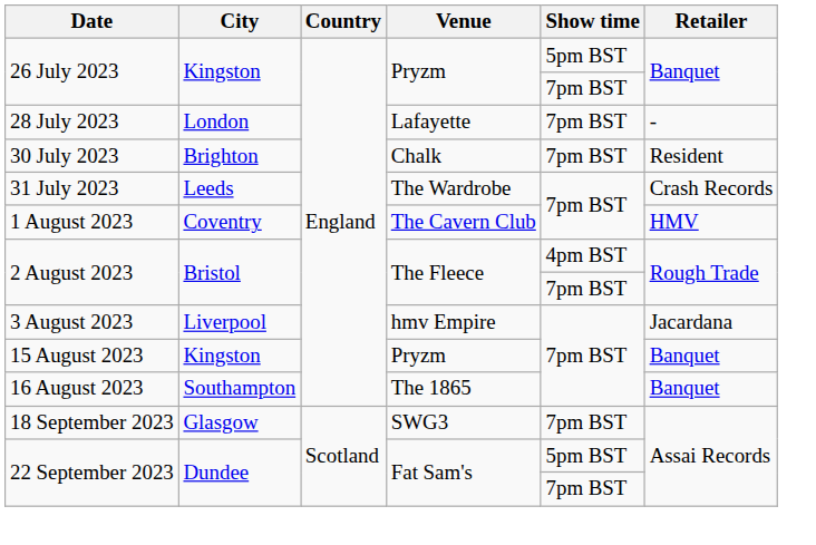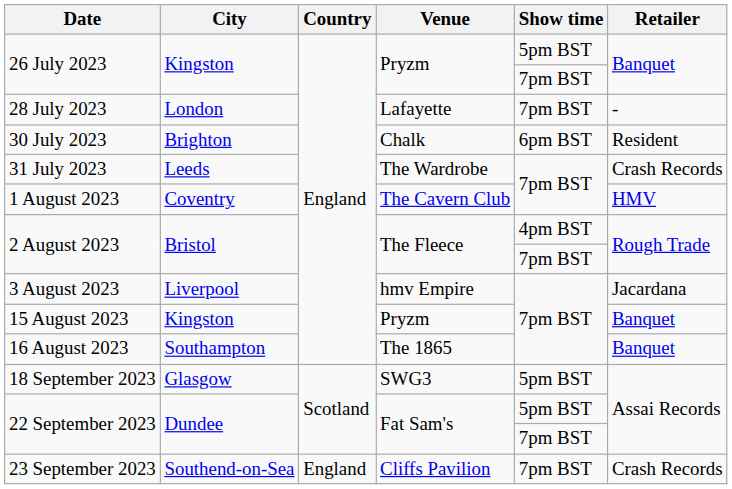30 July 2023 | Show time: 7pm BST -> 6pm BST
18 September 2023 | Show time: 7pm BST -> 5pm BST
+ row: 23 September 2023 | Southend-on-Sea | England | Cliffs Pavilion | 7pm BST | Crash Records
